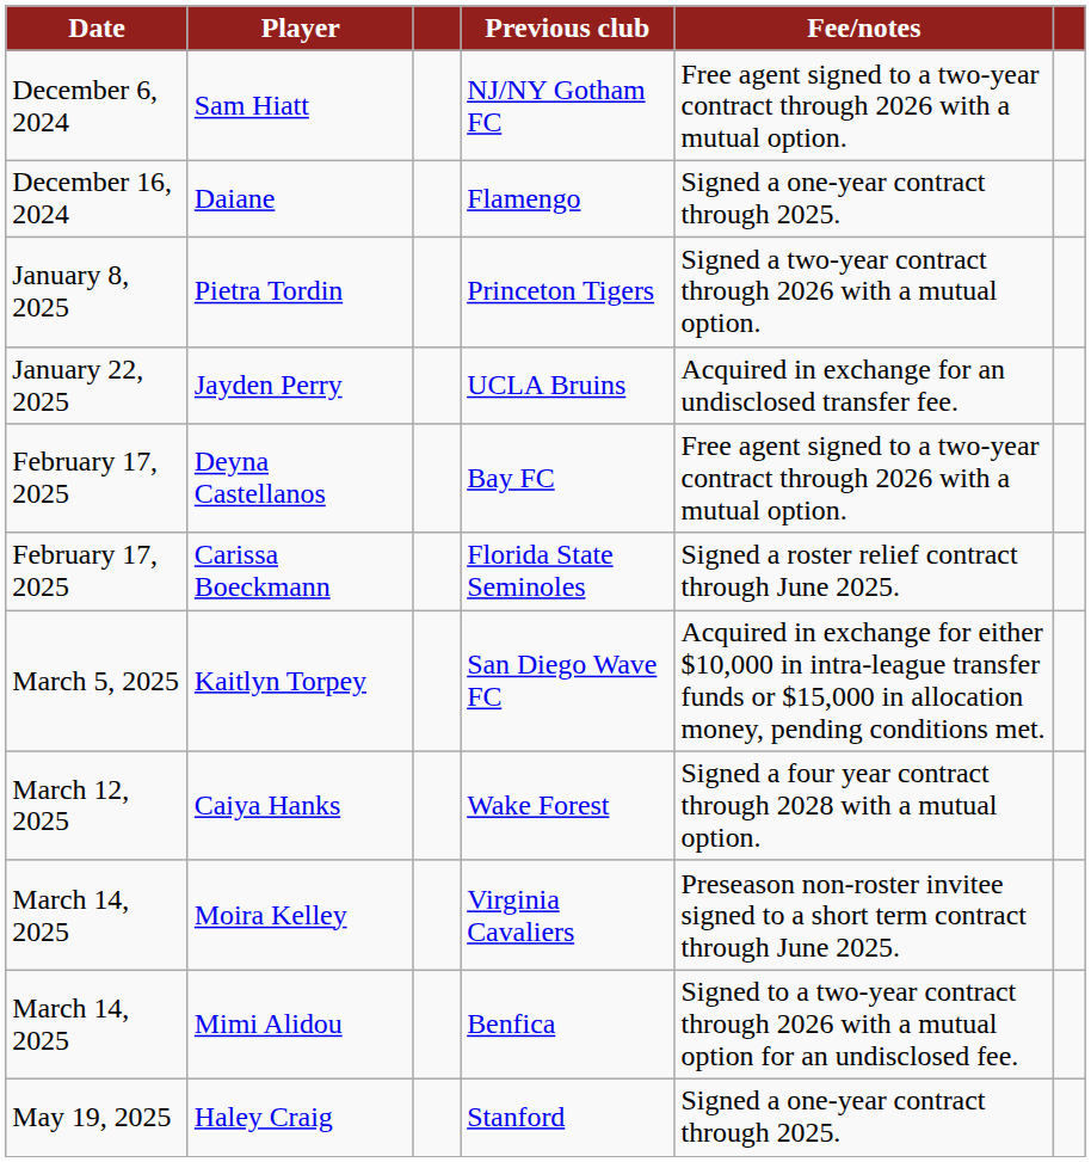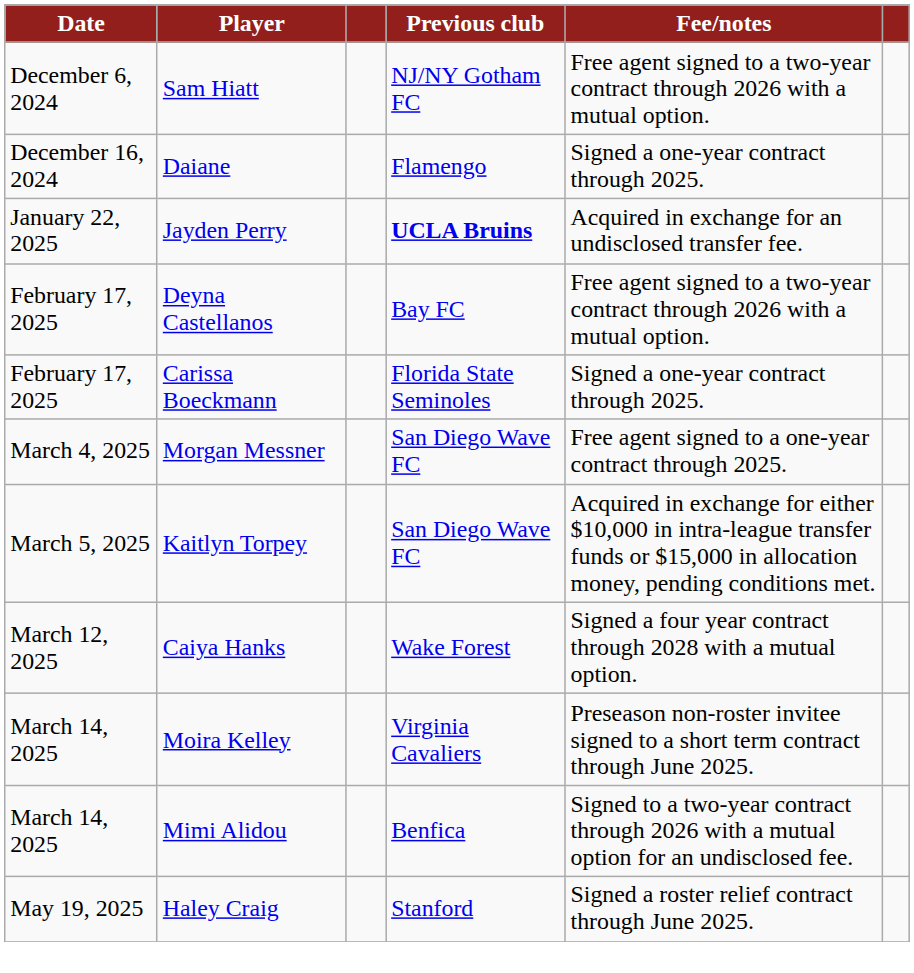- row: January 8, 2025 | Pietra Tordin | Princeton Tigers | Signed a two-year contract through 2026 with a mutual option.
Jayden Perry | Previous club: normal -> bold
Carissa Boeckmann | Fee/notes: Signed a roster relief contract through June 2025. -> Signed a one-year contract through 2025.
+ row: March 4, 2025 | Morgan Messner | San Diego Wave FC | Free agent signed to a one-year contract through 2025.
Haley Craig | Fee/notes: Signed a one-year contract through 2025. -> Signed a roster relief contract through June 2025.
